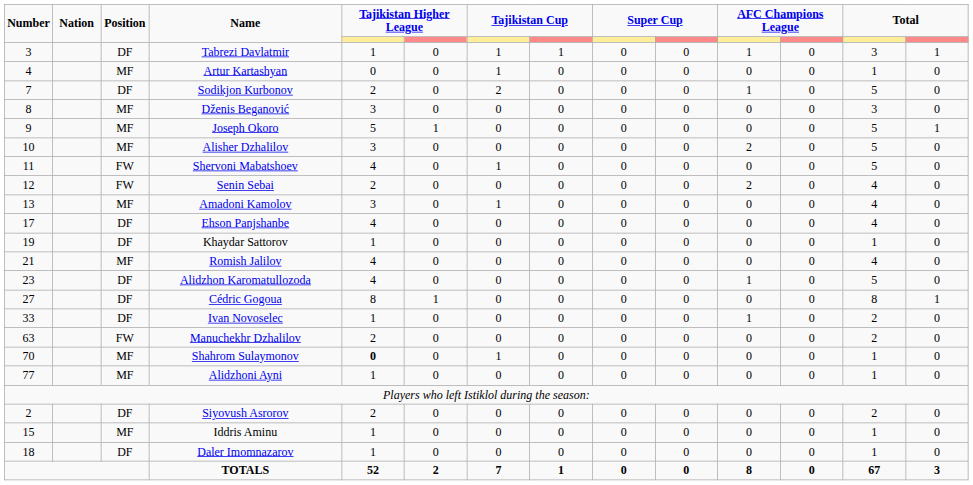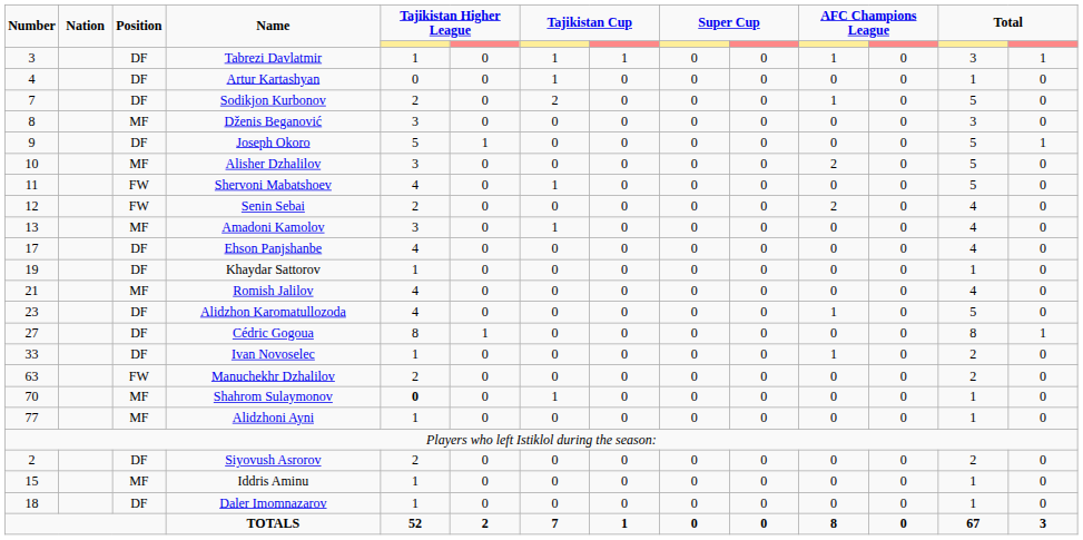Artur Kartashyan | Position: MF -> DF
Joseph Okoro | Position: MF -> DF
